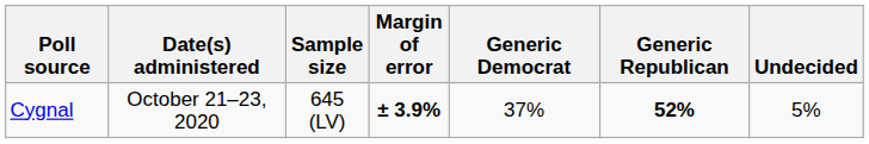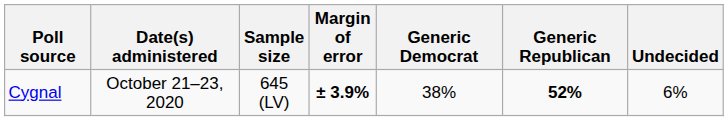Cygnal | Generic Democrat: 37% -> 38%
Cygnal | Undecided: 5% -> 6%
